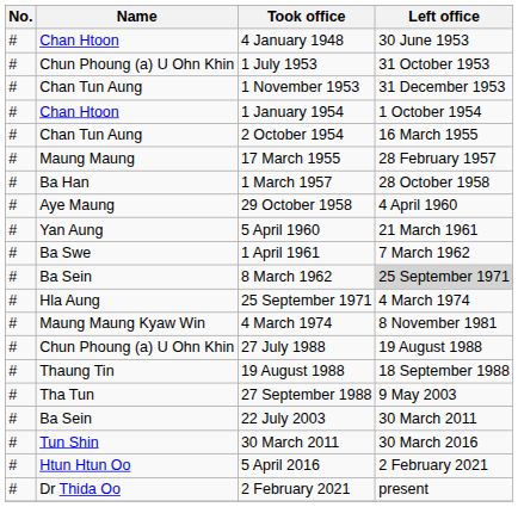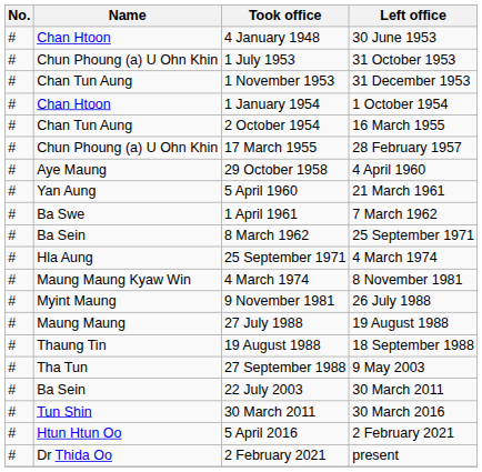17 March 1955 | Name: Maung Maung -> Chun Phoung (a) U Ohn Khin
- row: # | Ba Han | 1 March 1957 | 28 October 1958
8 March 1962 | Left office: lightgrey background -> no background
+ row: # | Myint Maung | 9 November 1981 | 26 July 1988
27 July 1988 | Name: Chun Phoung (a) U Ohn Khin -> Maung Maung
